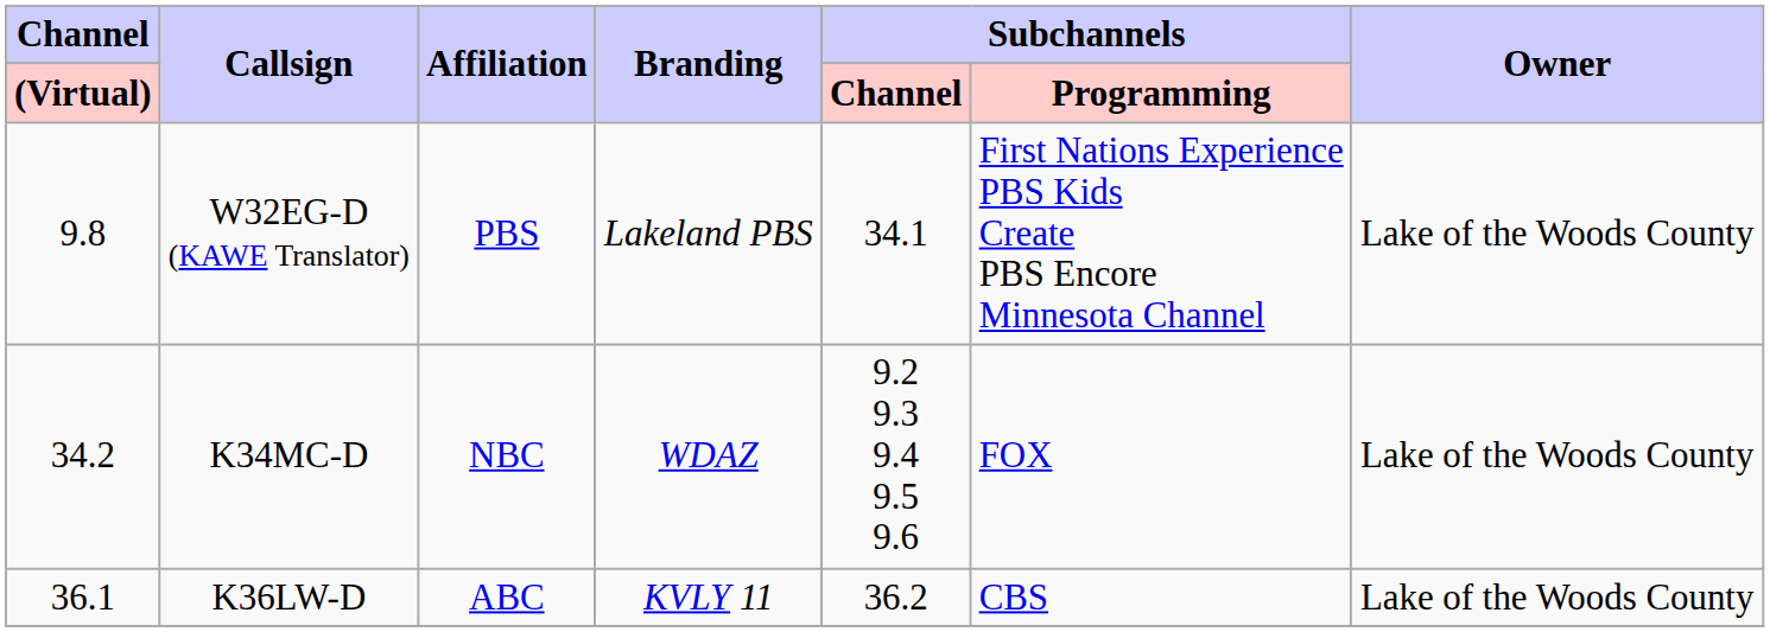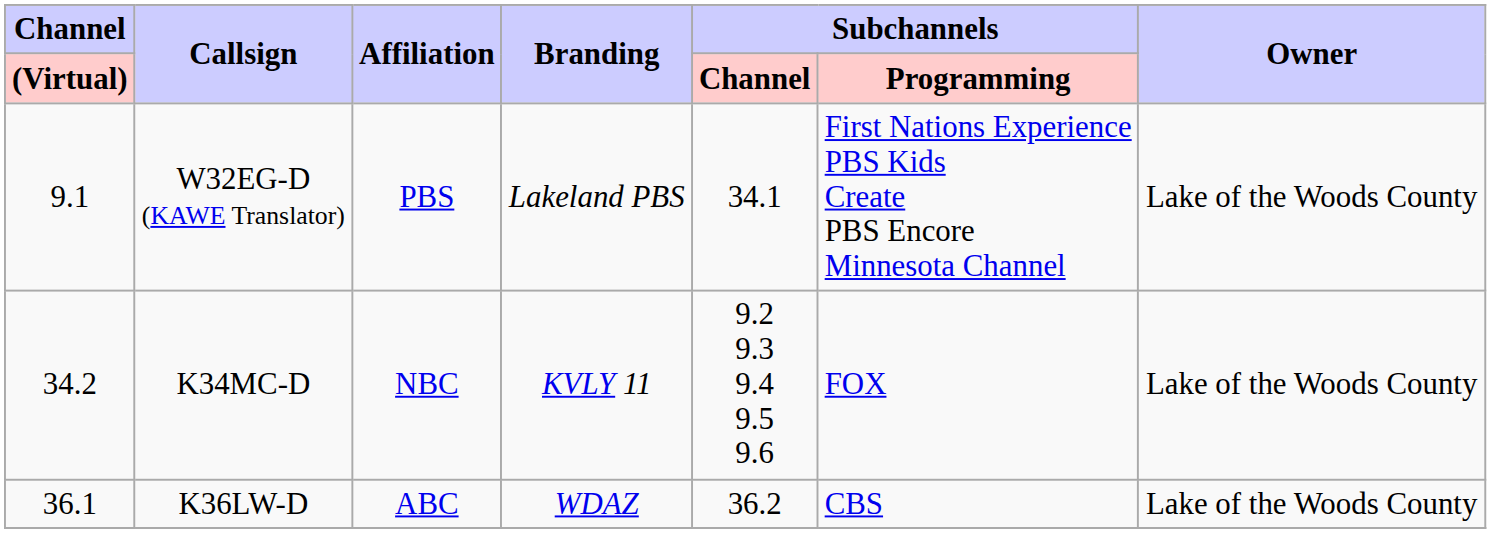W32EG-D (KAWE Translator) | Channel / (Virtual): 9.8 -> 9.1
K34MC-D | Branding: WDAZ -> KVLY 11
K36LW-D | Branding: KVLY 11 -> WDAZ
